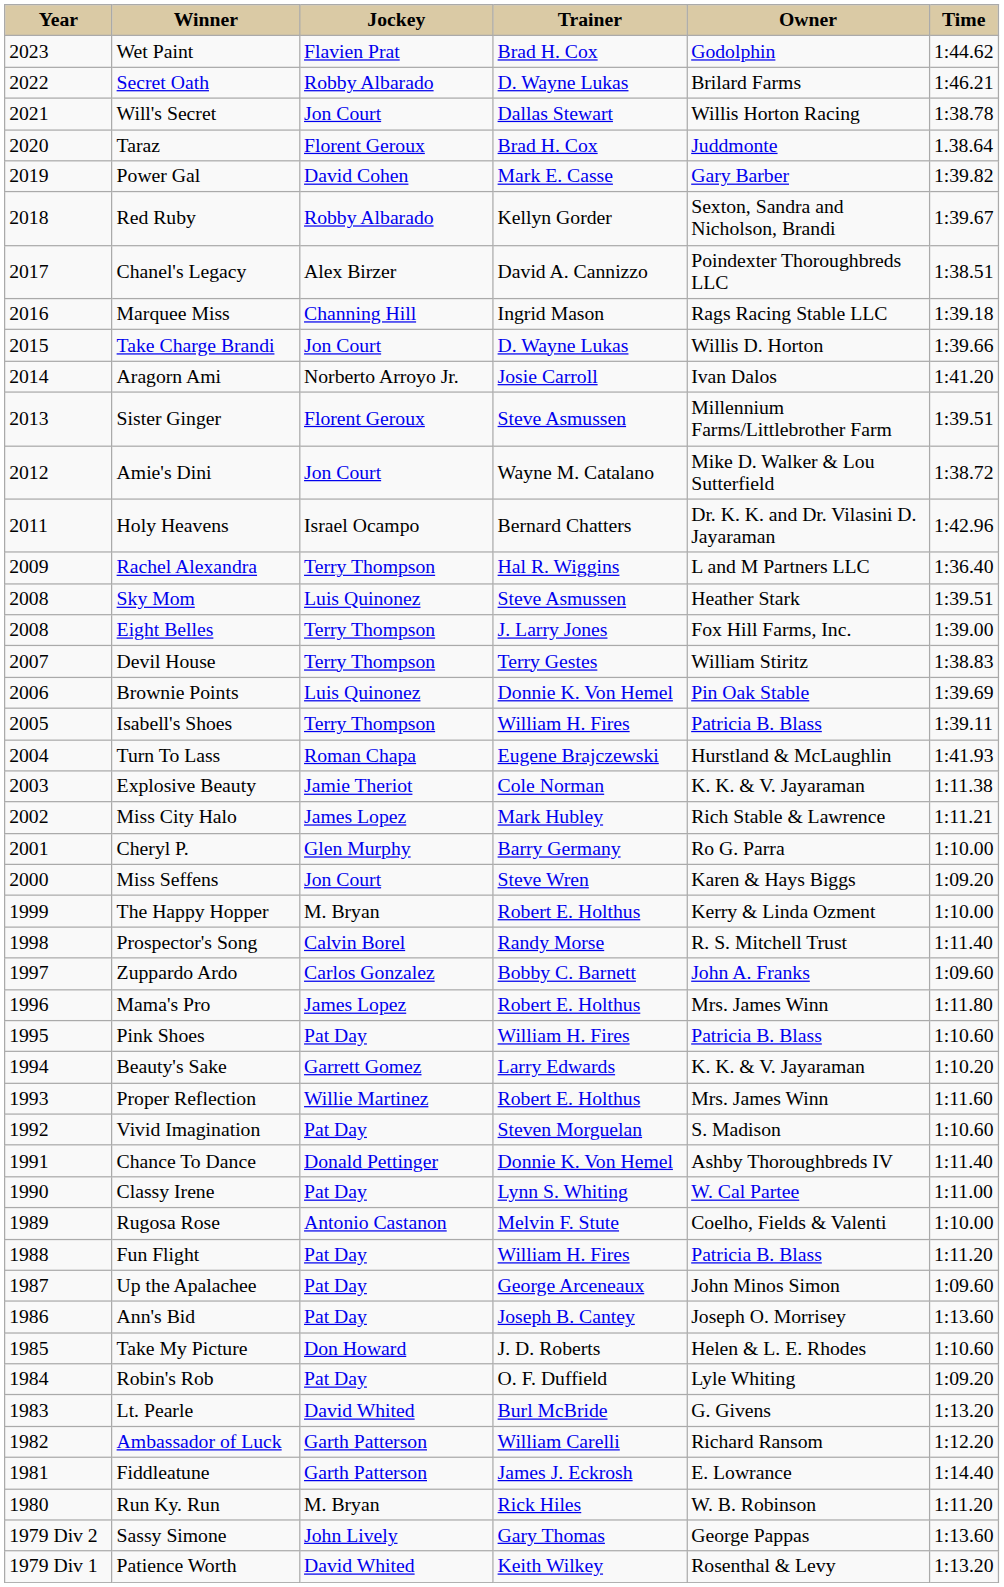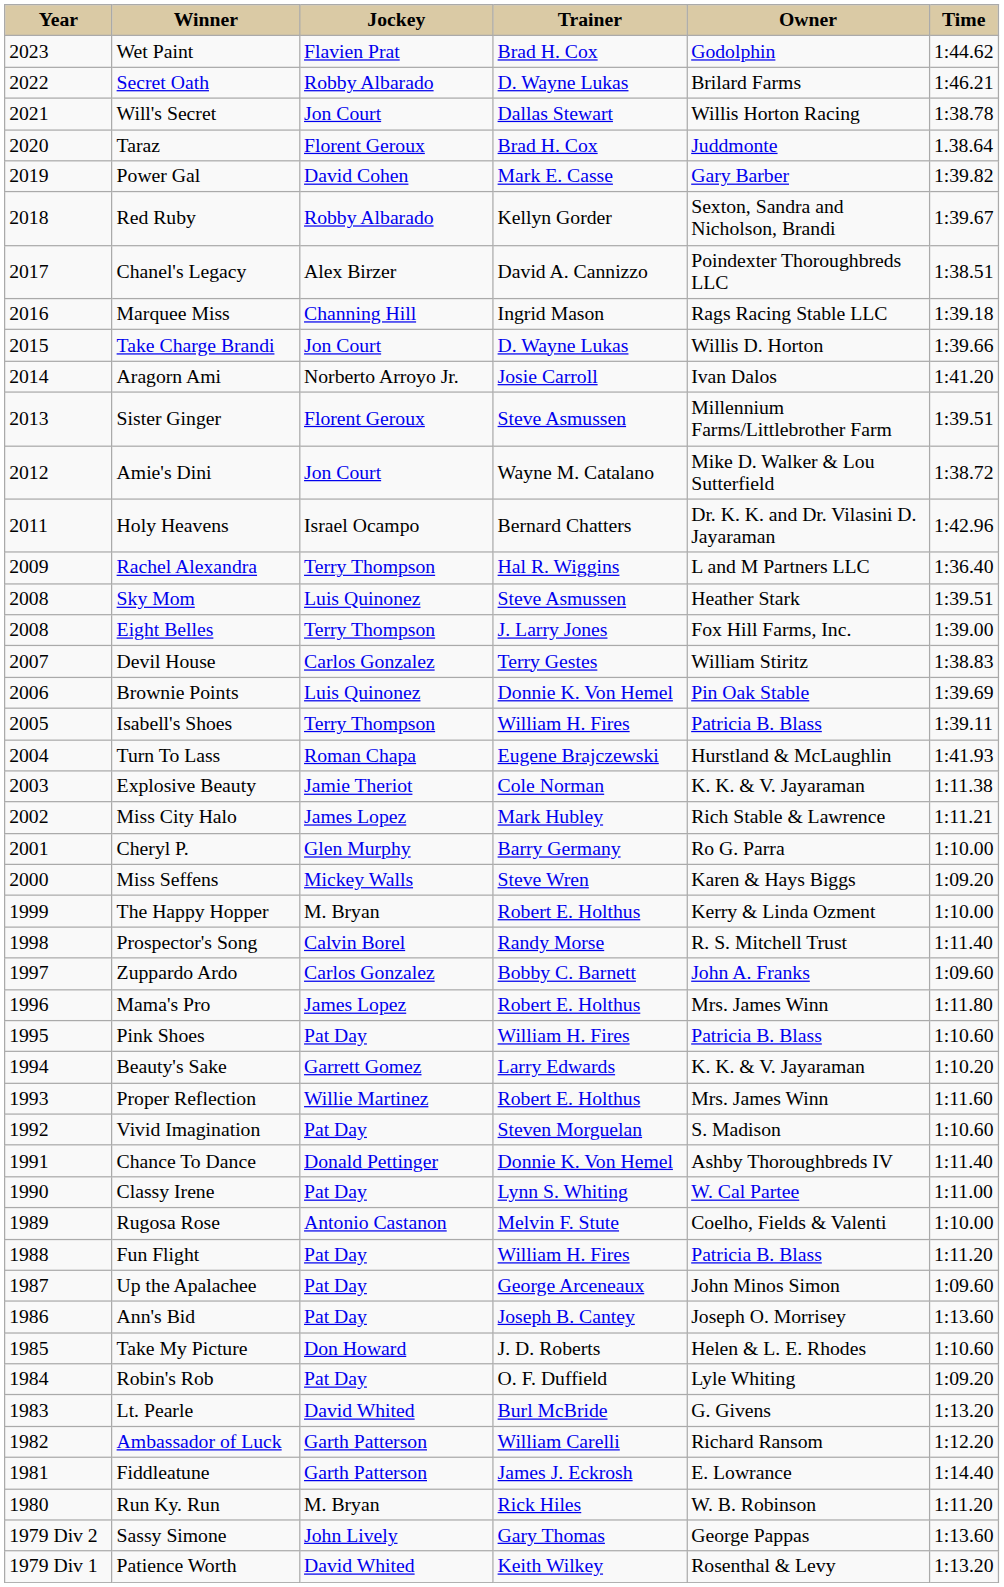Devil House | Jockey: Terry Thompson -> Carlos Gonzalez
Miss Seffens | Jockey: Jon Court -> Mickey Walls
